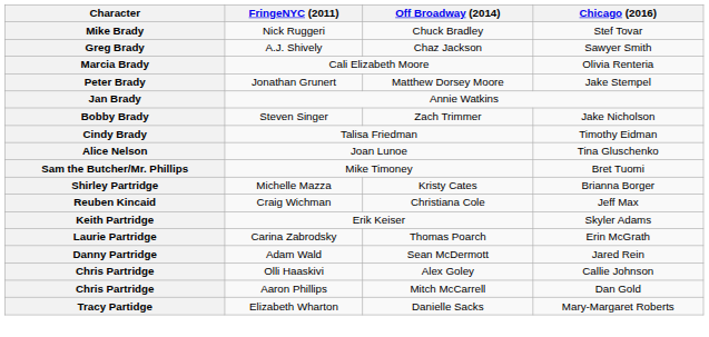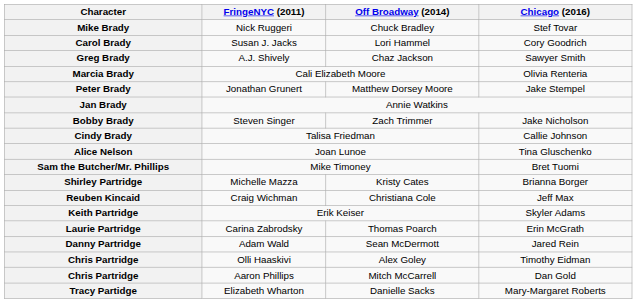+ row: Carol Brady | Susan J. Jacks | Lori Hammel | Cory Goodrich
Cindy Brady | Chicago (2016): Timothy Eidman -> Callie Johnson
Chris Partridge / Olli Haaskivi | Chicago (2016): Callie Johnson -> Timothy Eidman
